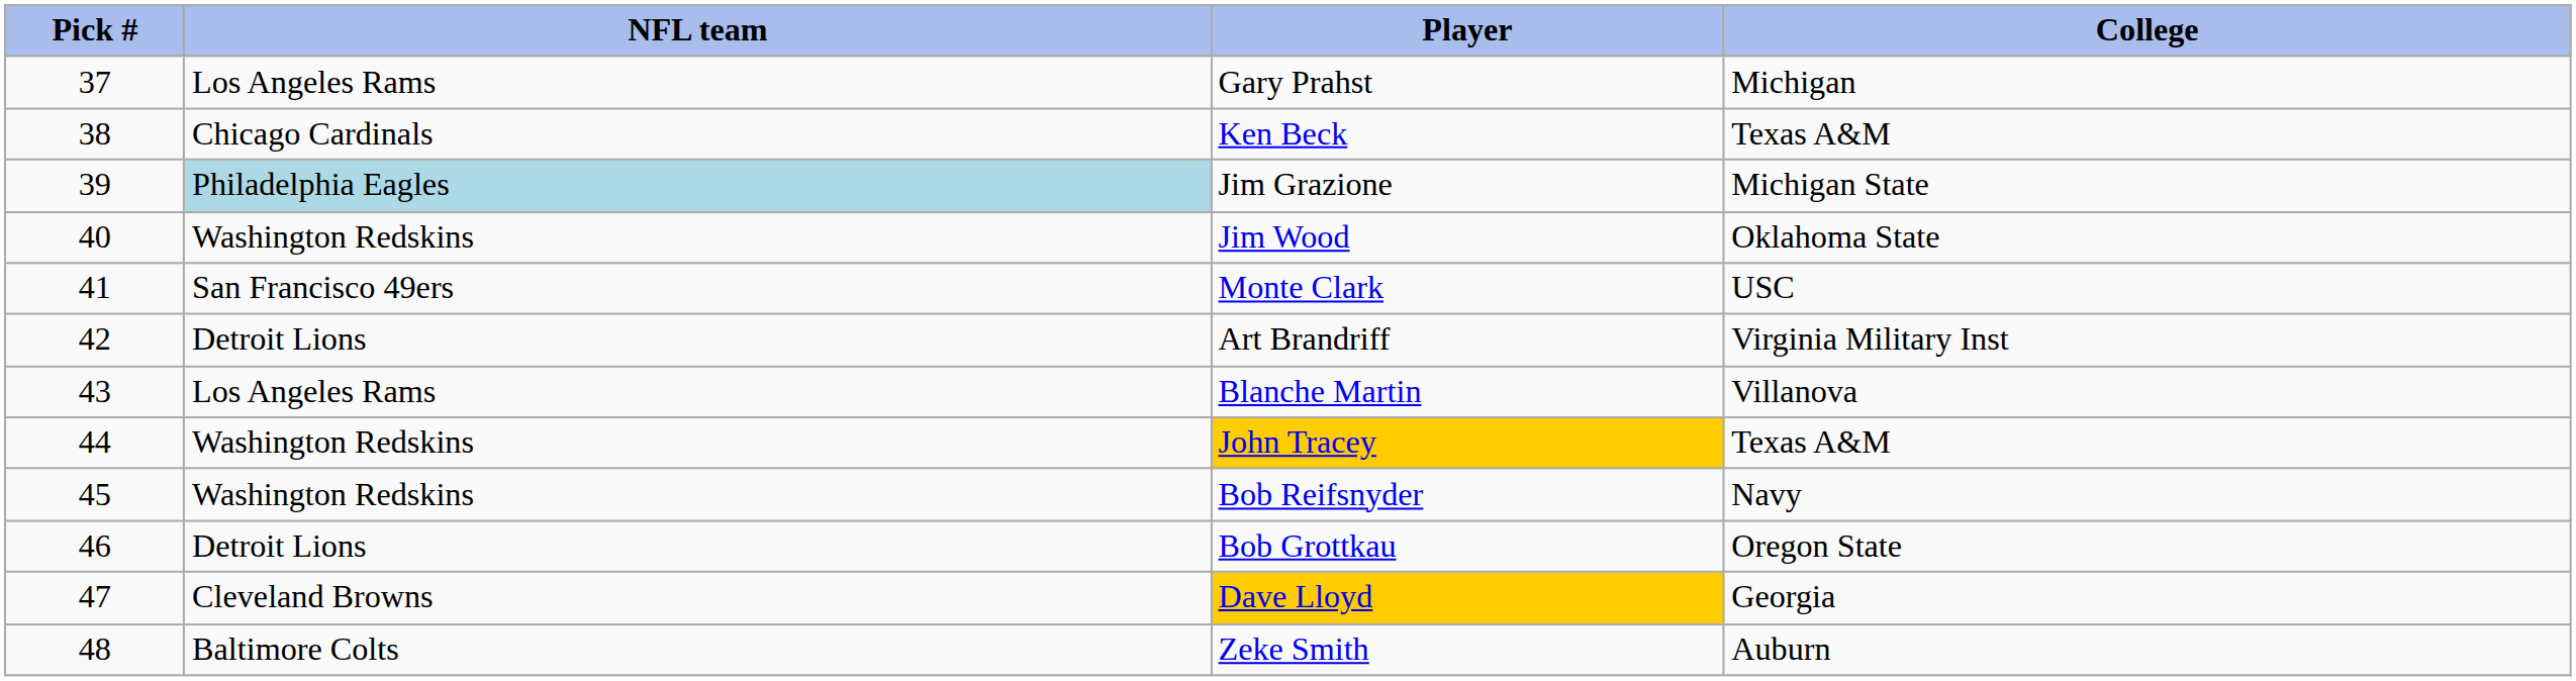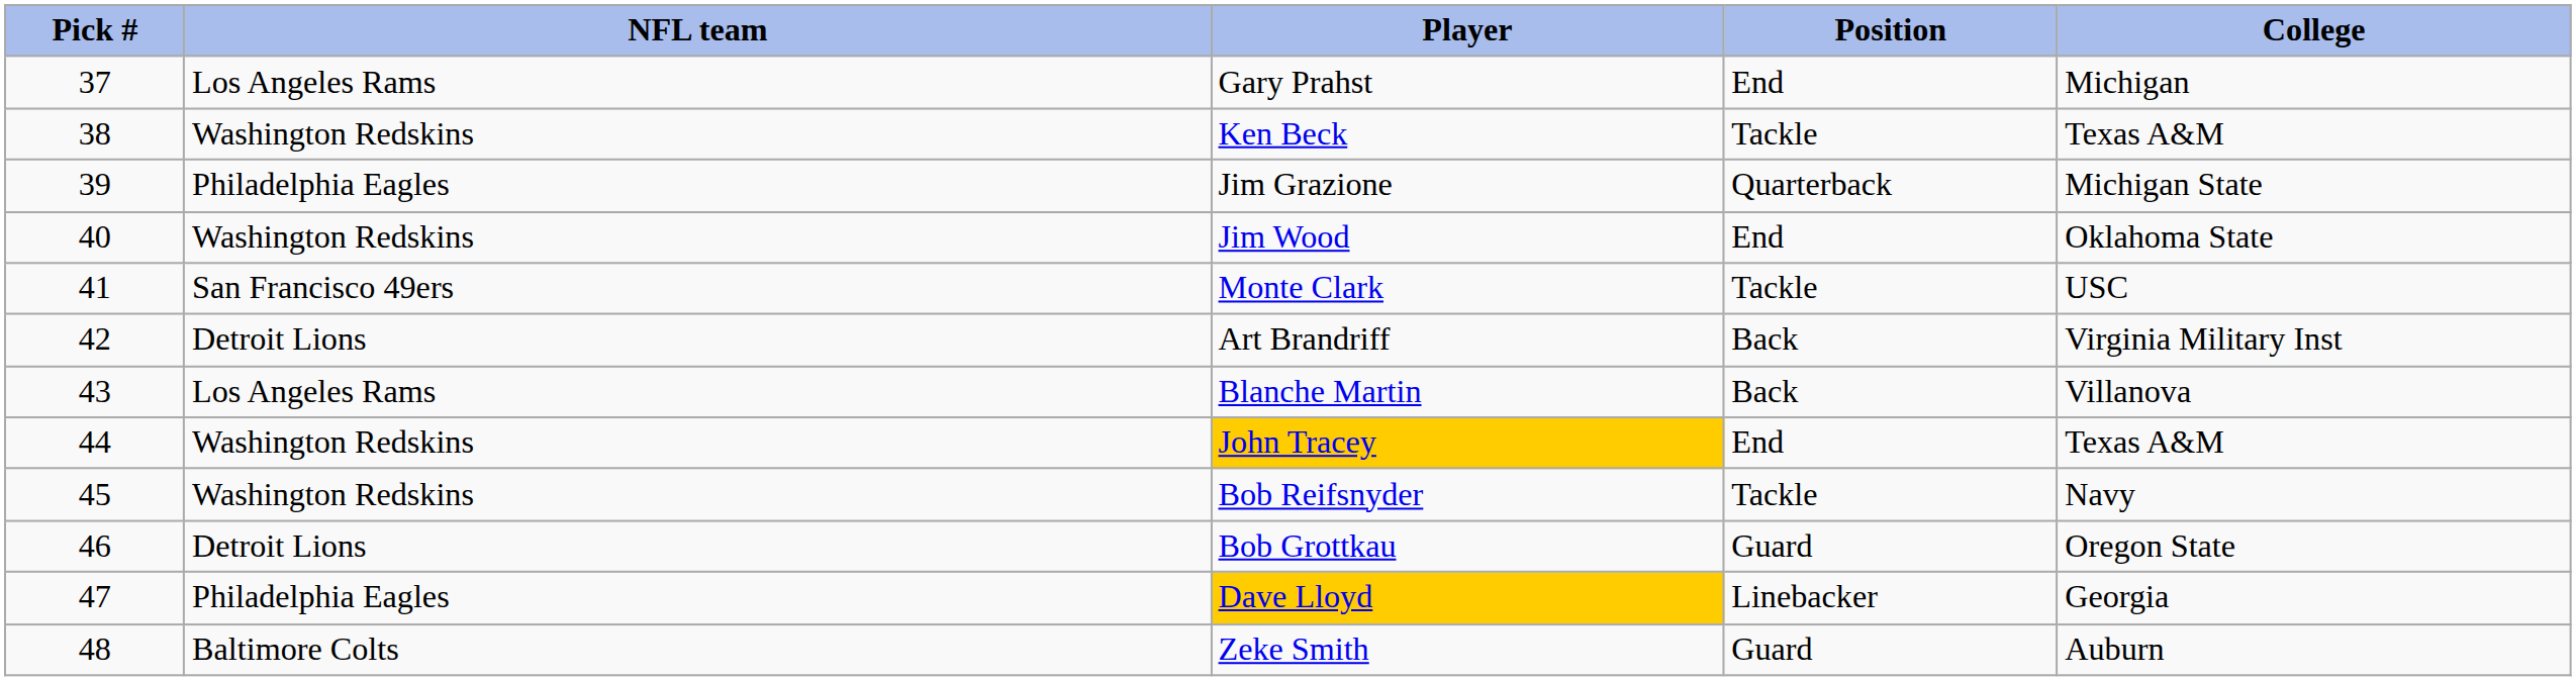+ column: Position | End | Tackle | Quarterback | End | Tackle | Back | Back | End | Tackle | Guard | Linebacker | Guard
Ken Beck | NFL team: Chicago Cardinals -> Washington Redskins
Jim Grazione | NFL team: lightblue background -> no background
Dave Lloyd | NFL team: Cleveland Browns -> Philadelphia Eagles
